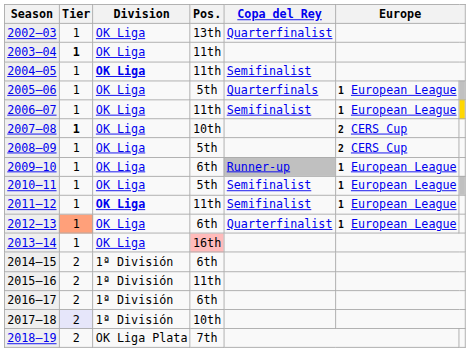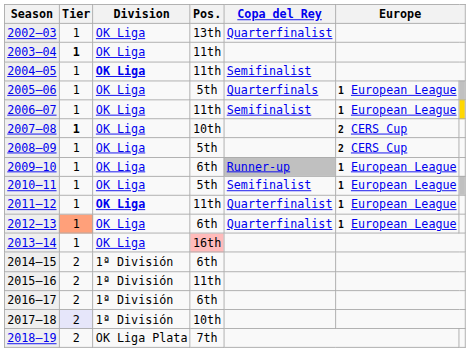2011–12 | Copa del Rey: Semifinalist -> Quarterfinalist
